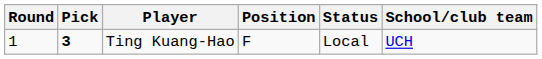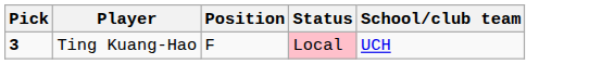- column: Round | 1
Ting Kuang-Hao | Status: no background -> pink background
